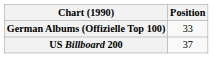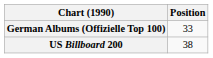US Billboard 200 | Position: 37 -> 38
